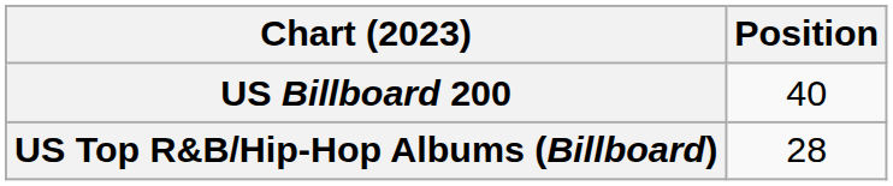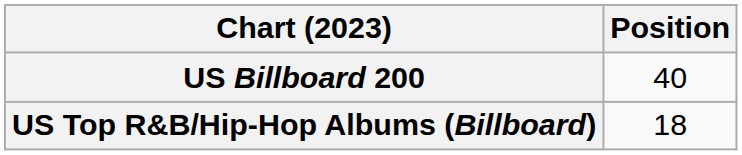US Top R&B/Hip-Hop Albums (Billboard) | Position: 28 -> 18
